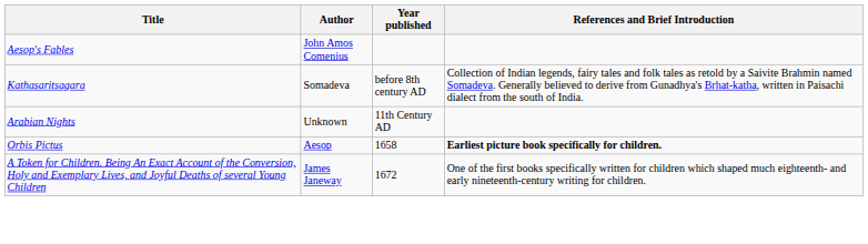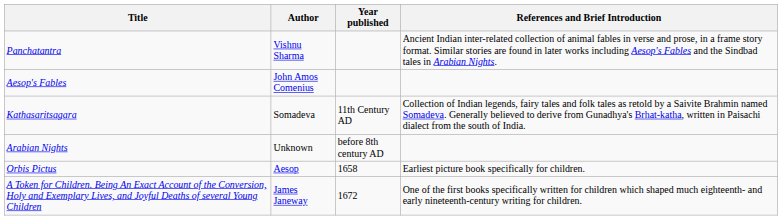+ row: Panchatantra | Vishnu Sharma | Ancient Indian inter-related collection of animal fables in verse and prose, in a frame story format. Similar stories are found in later works including Aesop's Fables and the Sindbad tales in Arabian Nights.
Kathasaritsagara | Year published: before 8th century AD -> 11th Century AD
Arabian Nights | Year published: 11th Century AD -> before 8th century AD
Orbis Pictus | References and Brief Introduction: bold -> normal
